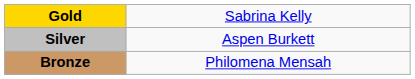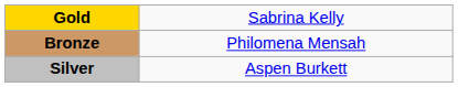rows swapped: Silver <-> Bronze
